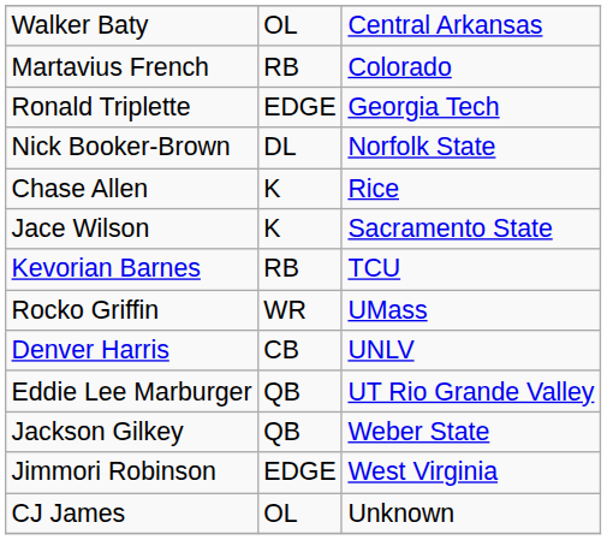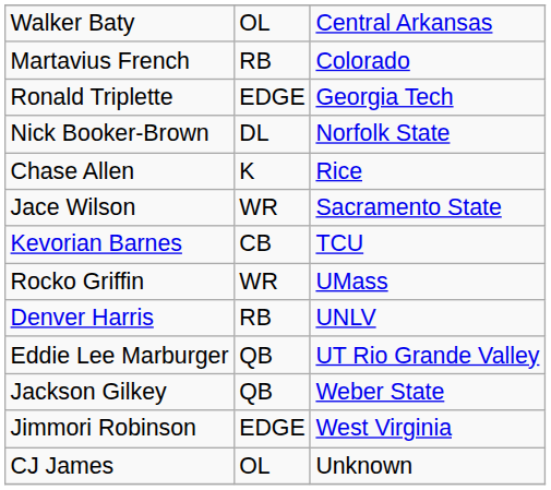Jace Wilson | column 2: K -> WR
Kevorian Barnes | column 2: RB -> CB
Denver Harris | column 2: CB -> RB
